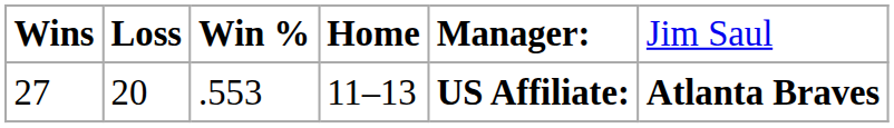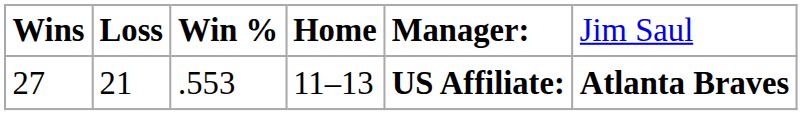27 | column 2: 20 -> 21
